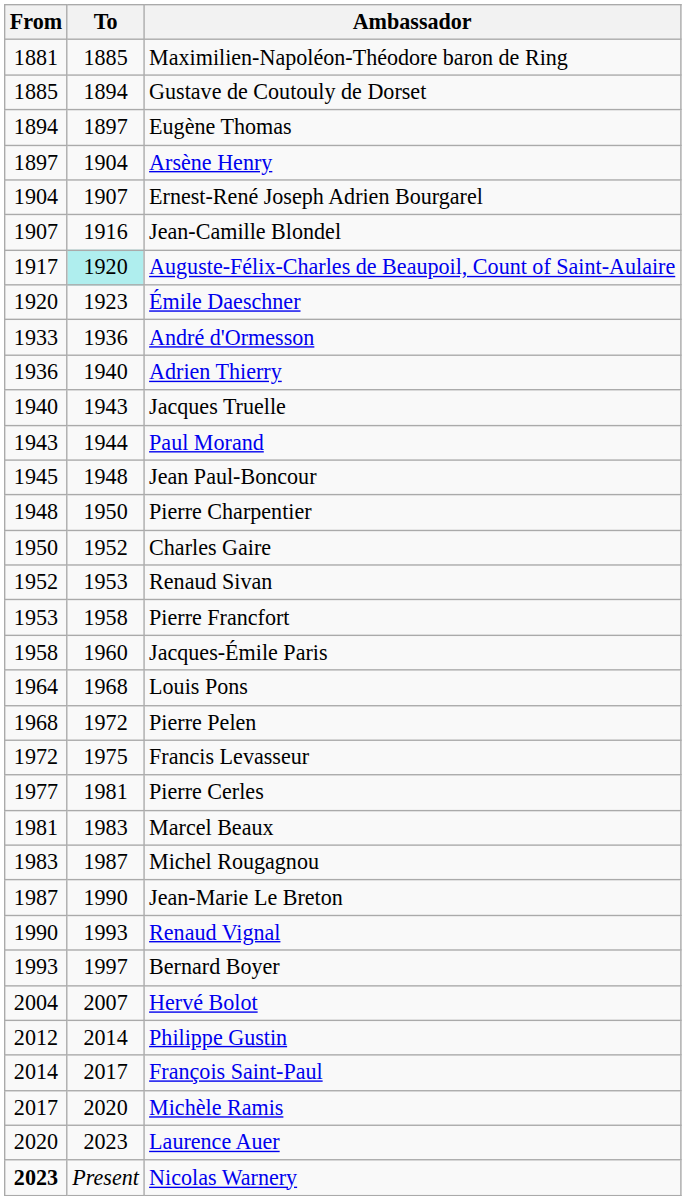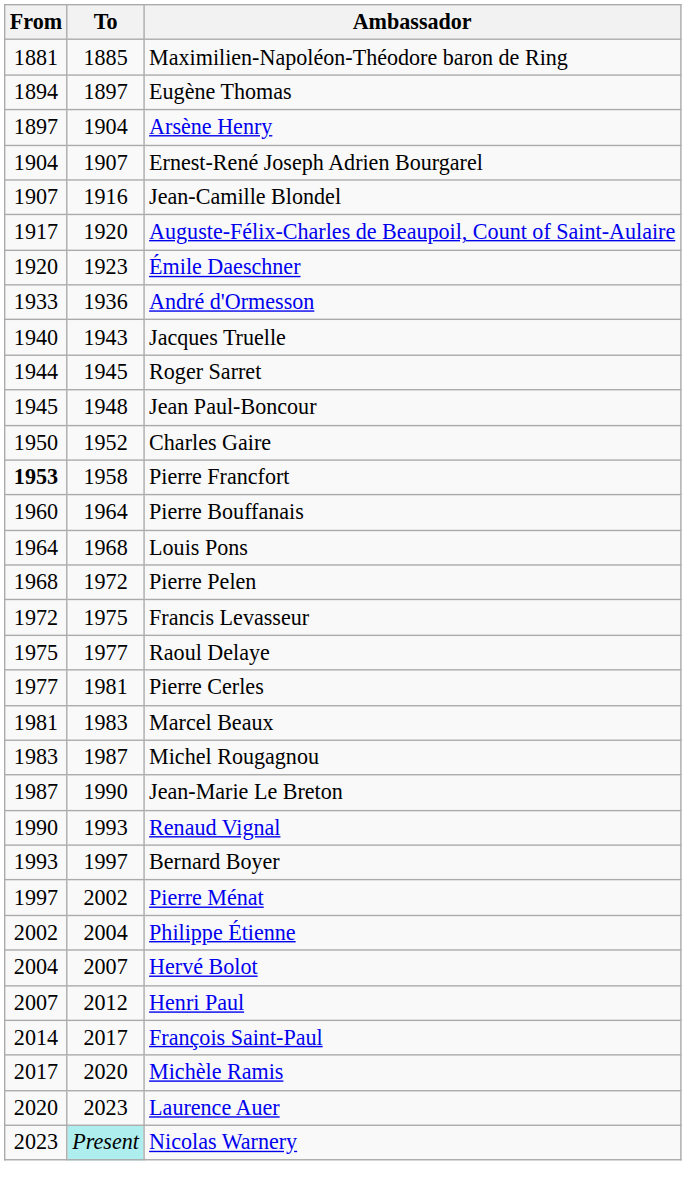- row: 1885 | 1894 | Gustave de Coutouly de Dorset
Auguste-Félix-Charles de Beaupoil, Count of Saint-Aulaire | To: paleturquoise background -> no background
- row: 1936 | 1940 | Adrien Thierry
- row: 1943 | 1944 | Paul Morand
+ row: 1944 | 1945 | Roger Sarret
- row: 1948 | 1950 | Pierre Charpentier
- row: 1952 | 1953 | Renaud Sivan
Pierre Francfort | From: normal -> bold
- row: 1958 | 1960 | Jacques-Émile Paris
+ row: 1960 | 1964 | Pierre Bouffanais
+ row: 1975 | 1977 | Raoul Delaye
+ row: 1997 | 2002 | Pierre Ménat
+ row: 2002 | 2004 | Philippe Étienne
+ row: 2007 | 2012 | Henri Paul
- row: 2012 | 2014 | Philippe Gustin
Nicolas Warnery | From: bold -> normal
Nicolas Warnery | To: no background -> paleturquoise background
